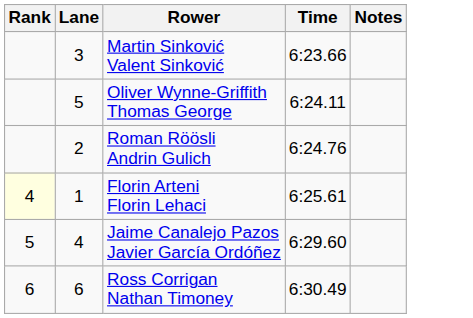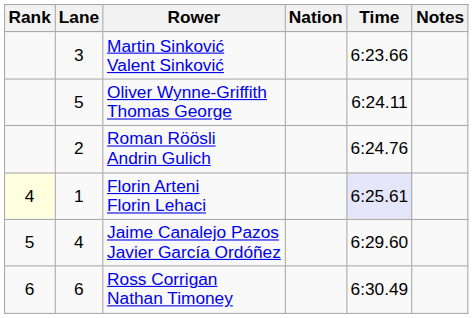+ column: Nation
Florin Arteni Florin Lehaci | Time: no background -> lavender background
